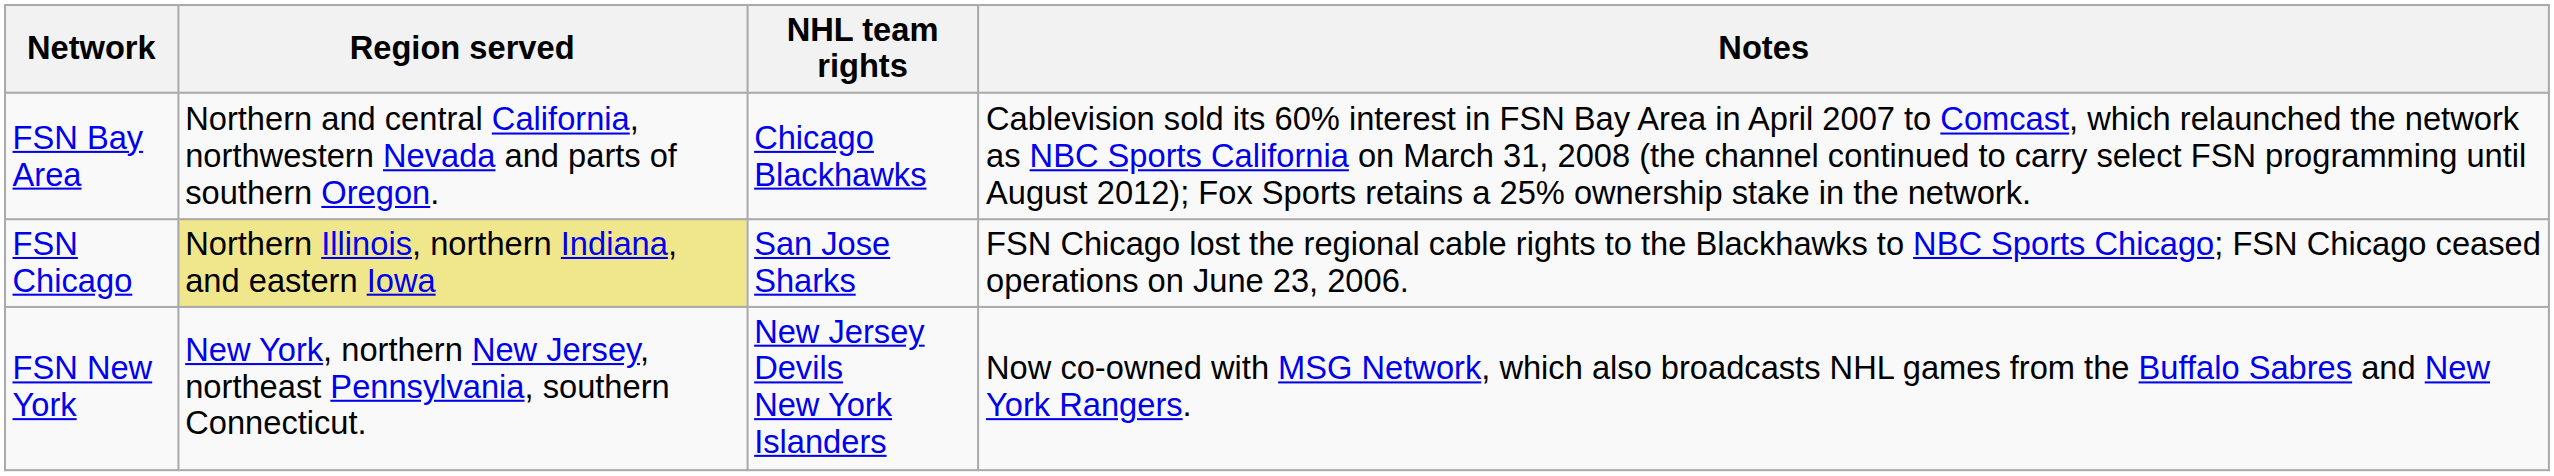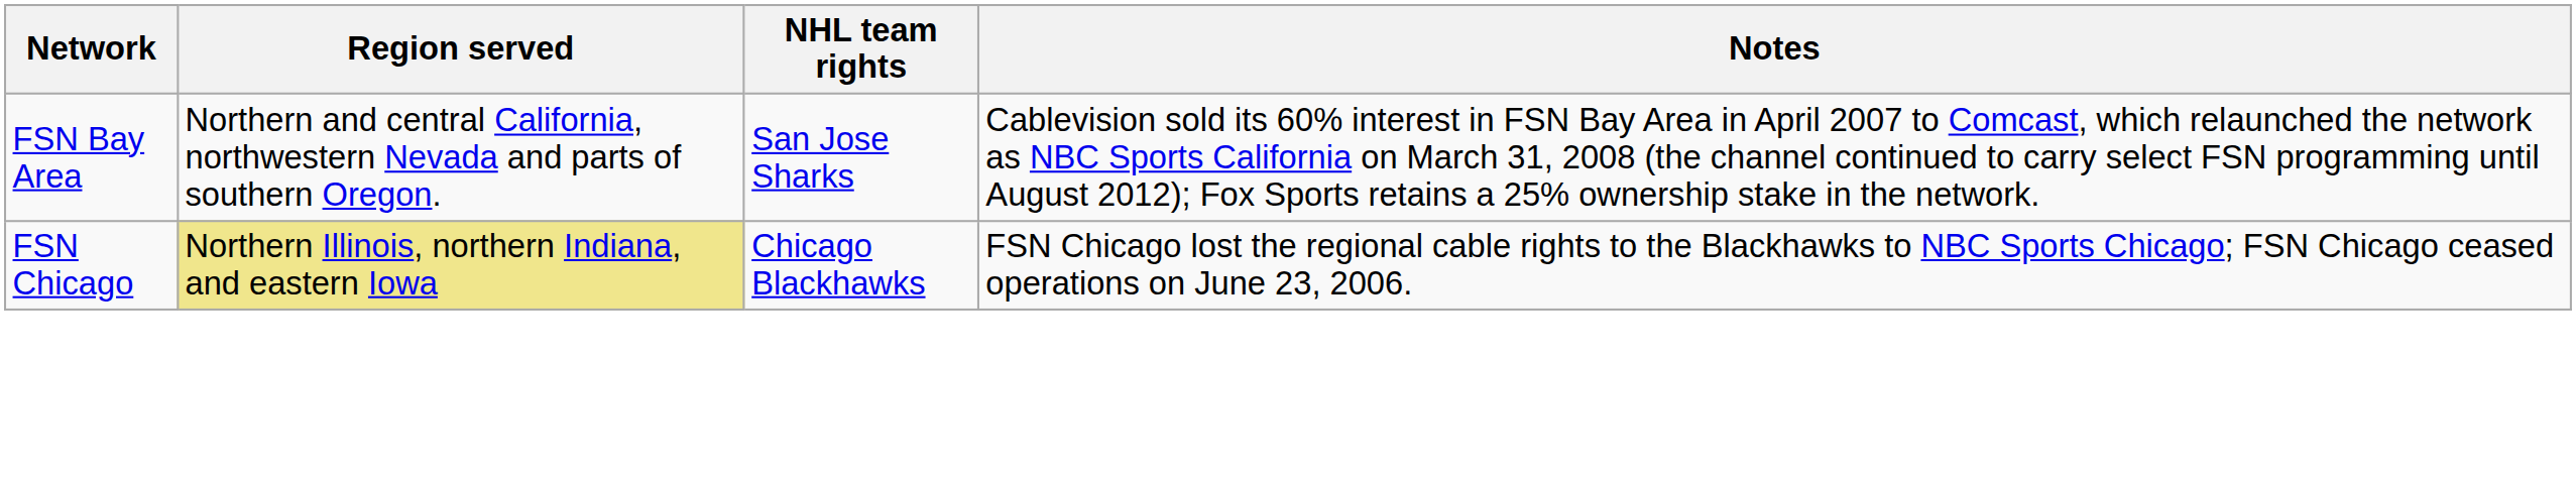FSN Bay Area | NHL team rights: Chicago Blackhawks -> San Jose Sharks
FSN Chicago | NHL team rights: San Jose Sharks -> Chicago Blackhawks
- row: FSN New York | New York, northern New Jersey, northeast Pennsylvania, southern Connecticut. | New Jersey Devils New York Islanders | Now co-owned with MSG Network, which also broadcasts NHL games from the Buffalo Sabres and New York Rangers.
